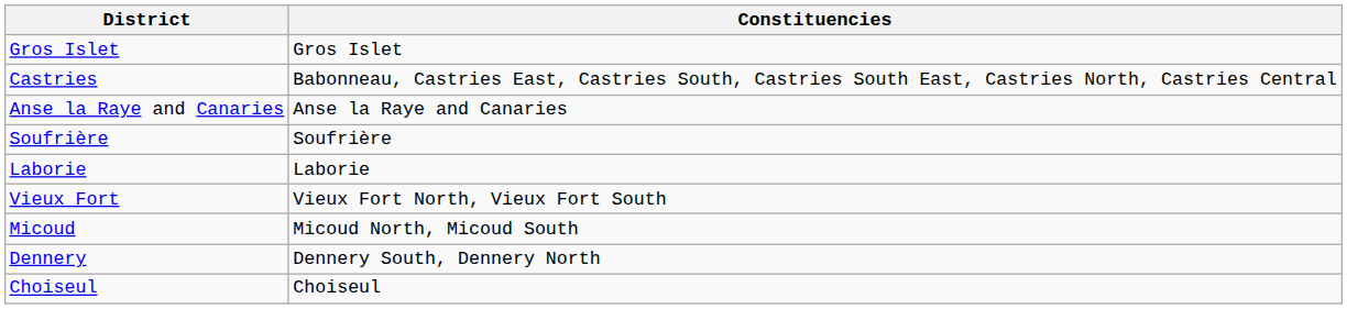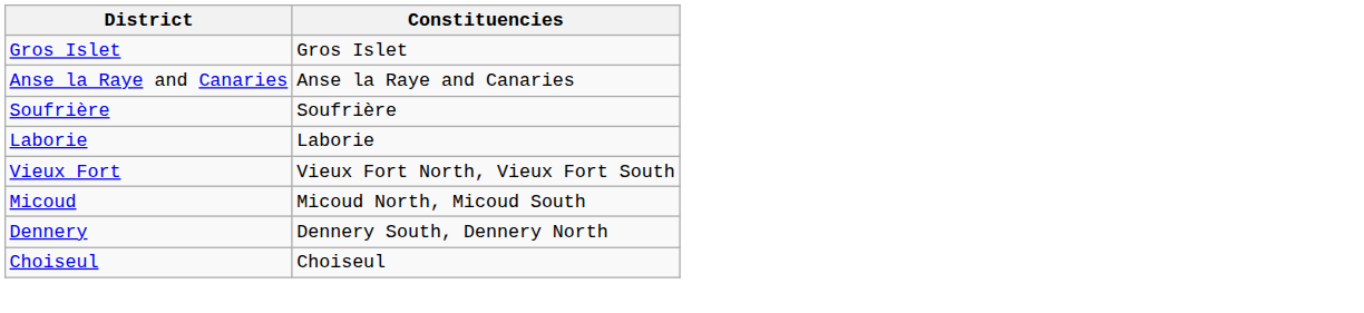- row: Castries | Babonneau, Castries East, Castries South, Castries South East, Castries North, Castries Central
